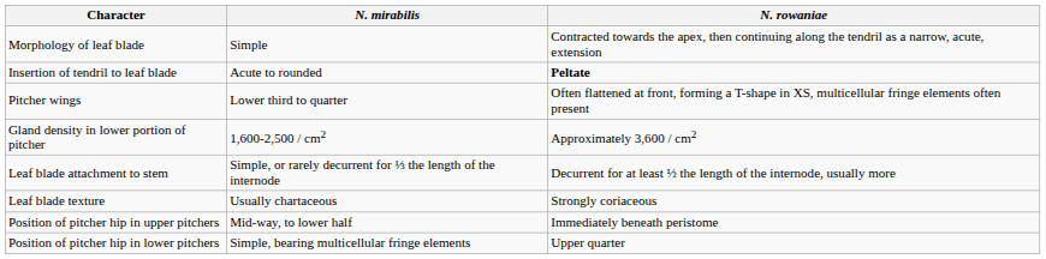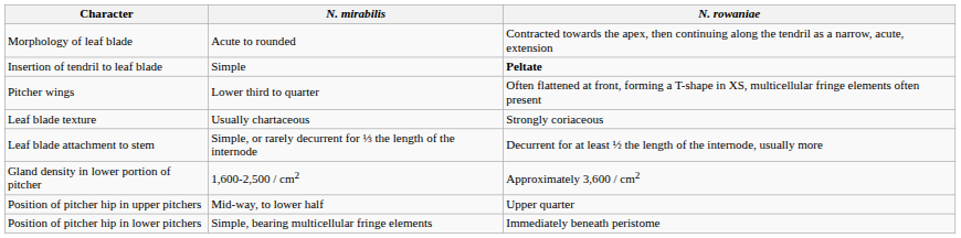Morphology of leaf blade | N. mirabilis: Simple -> Acute to rounded
Insertion of tendril to leaf blade | N. mirabilis: Acute to rounded -> Simple
rows swapped: Leaf blade texture <-> Gland density in lower portion of pitcher
Position of pitcher hip in upper pitchers | N. rowaniae: Immediately beneath peristome -> Upper quarter
Position of pitcher hip in lower pitchers | N. rowaniae: Upper quarter -> Immediately beneath peristome
